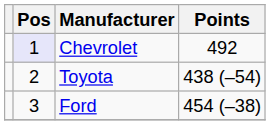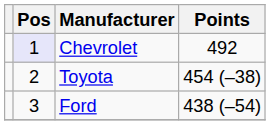Toyota | Points: 438 (–54) -> 454 (–38)
Ford | Points: 454 (–38) -> 438 (–54)
